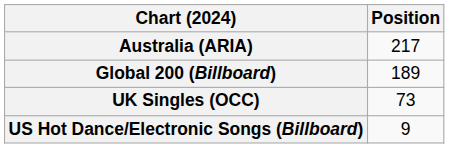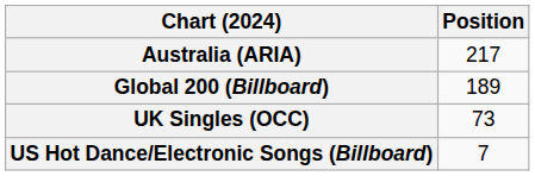US Hot Dance/Electronic Songs (Billboard) | Position: 9 -> 7
